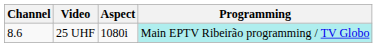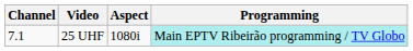25 UHF | Channel: 8.6 -> 7.1
